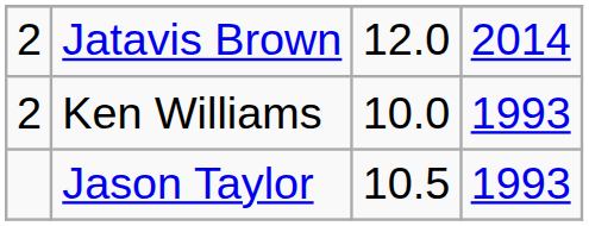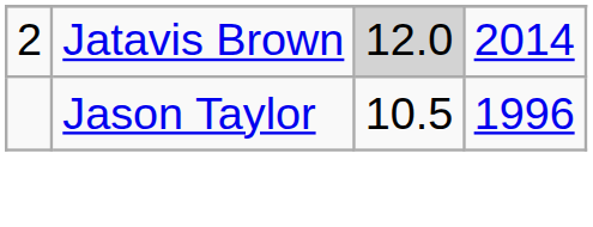Jatavis Brown | column 3: no background -> lightgrey background
- row: 2 | Ken Williams | 10.0 | 1993
Jason Taylor | column 4: 1993 -> 1996
